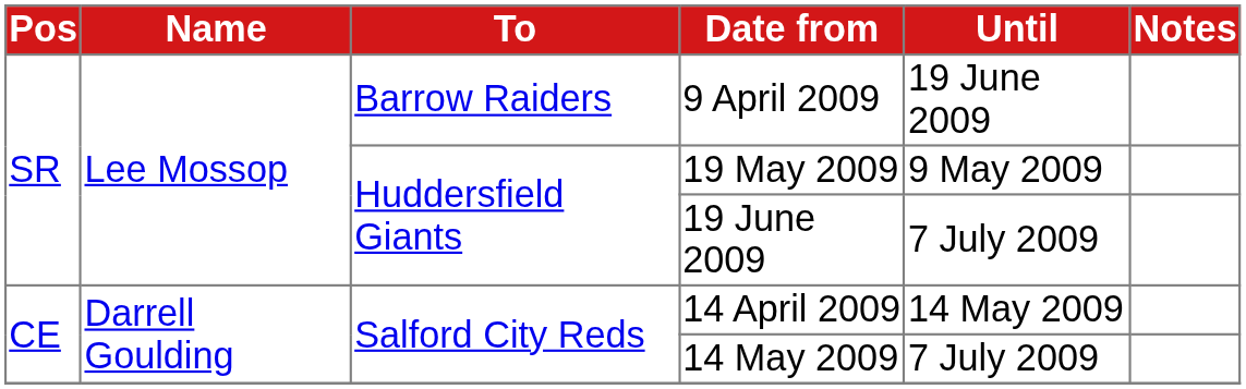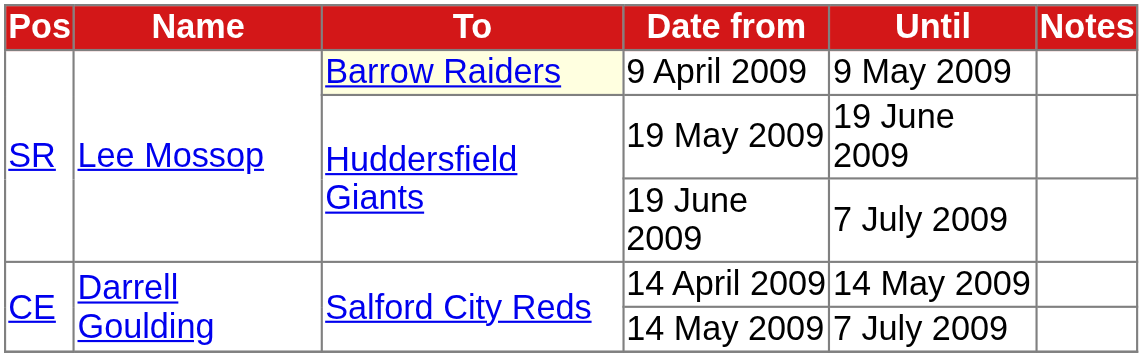9 April 2009 | To: no background -> lightyellow background
9 April 2009 | Until: 19 June 2009 -> 9 May 2009
19 May 2009 | Until: 9 May 2009 -> 19 June 2009
